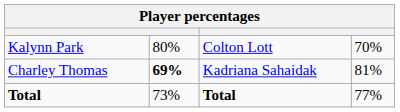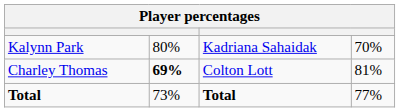Kalynn Park | column 3: Colton Lott -> Kadriana Sahaidak
Charley Thomas | column 3: Kadriana Sahaidak -> Colton Lott
